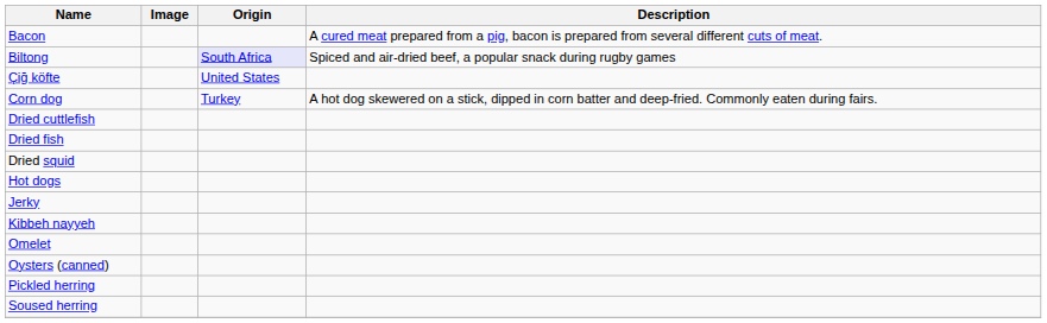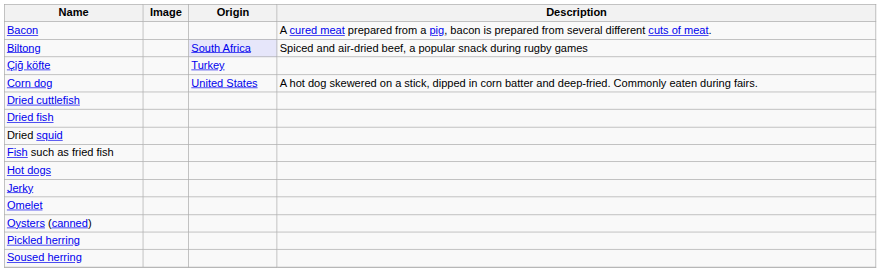Çiğ köfte | Origin: United States -> Turkey
Corn dog | Origin: Turkey -> United States
+ row: Fish such as fried fish
- row: Kibbeh nayyeh
